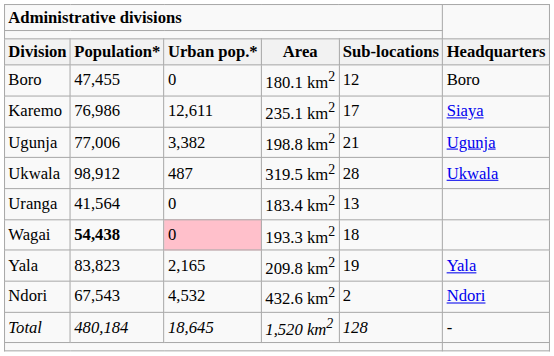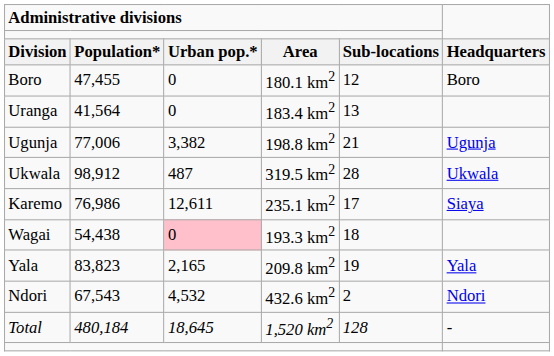rows swapped: Karemo <-> Uranga
Wagai | column 2: bold -> normal
